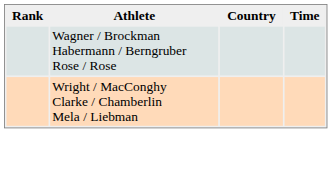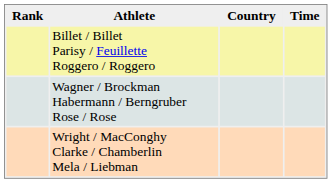+ row: Billet / Billet Parisy / Feuillette Roggero / Roggero
